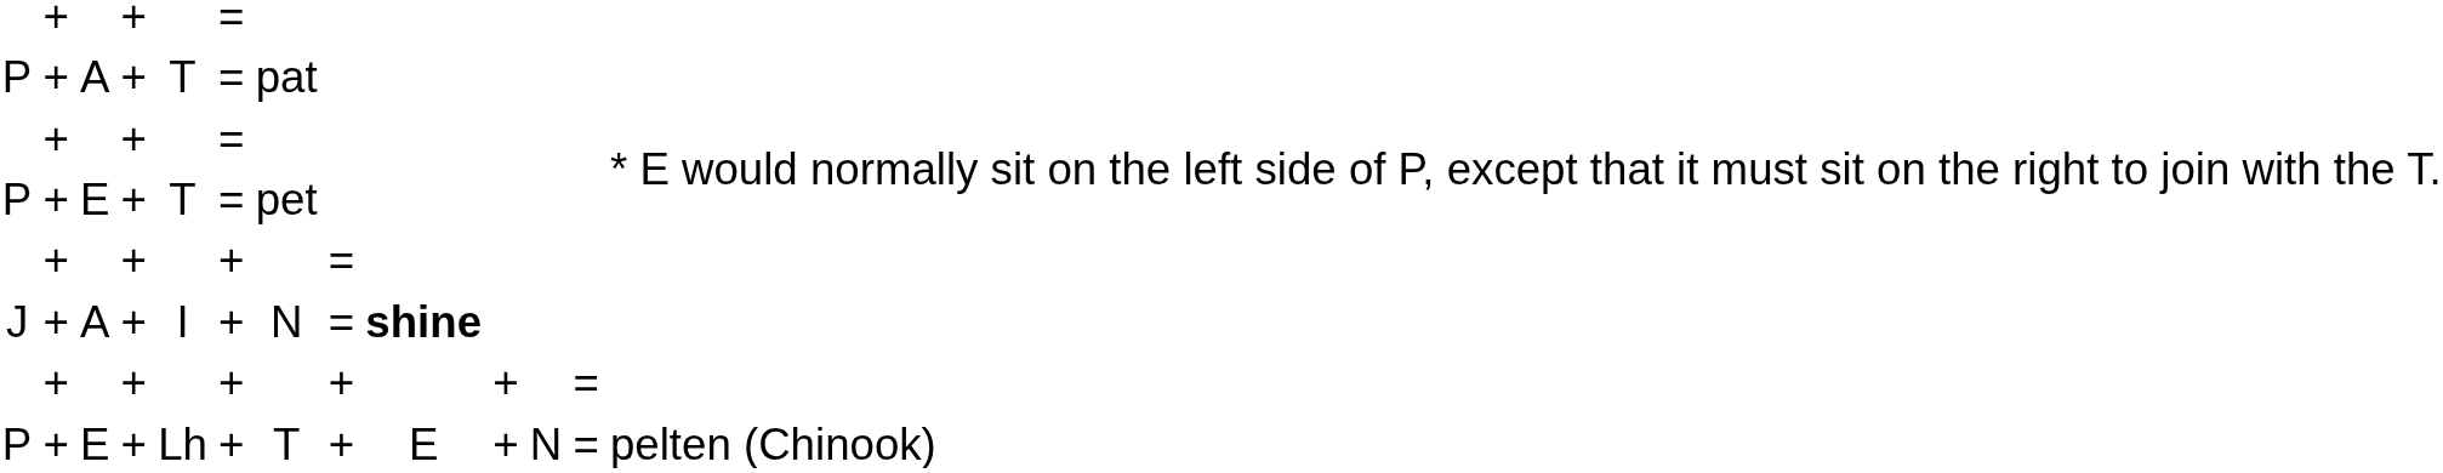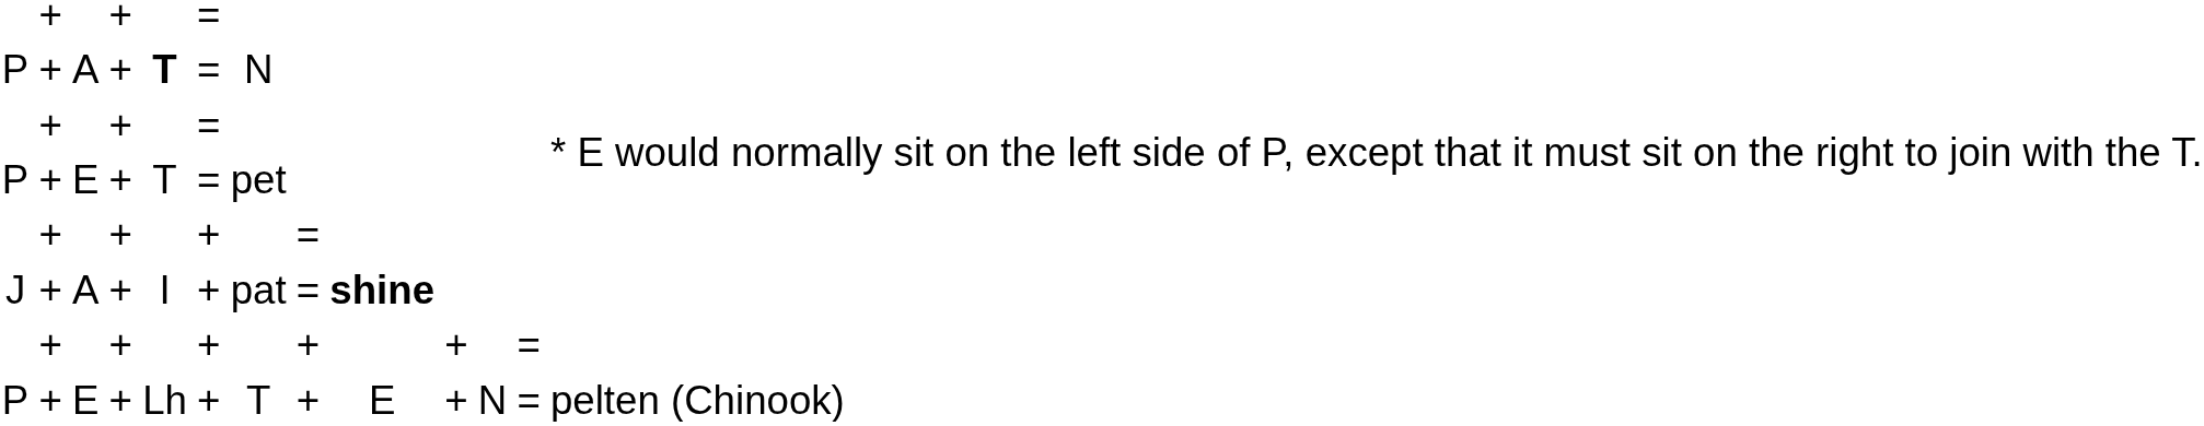P / A | column 5: normal -> bold
P / A | column 7: pat -> N
J | column 7: N -> pat
